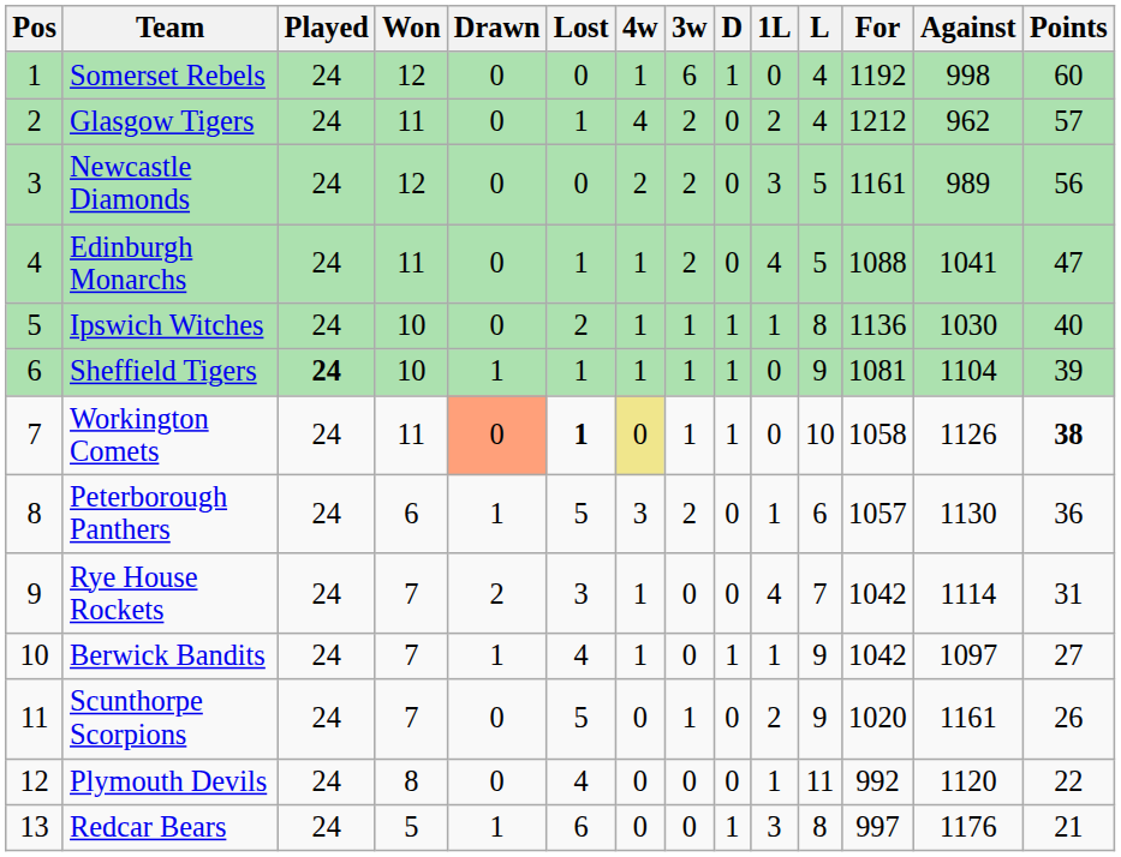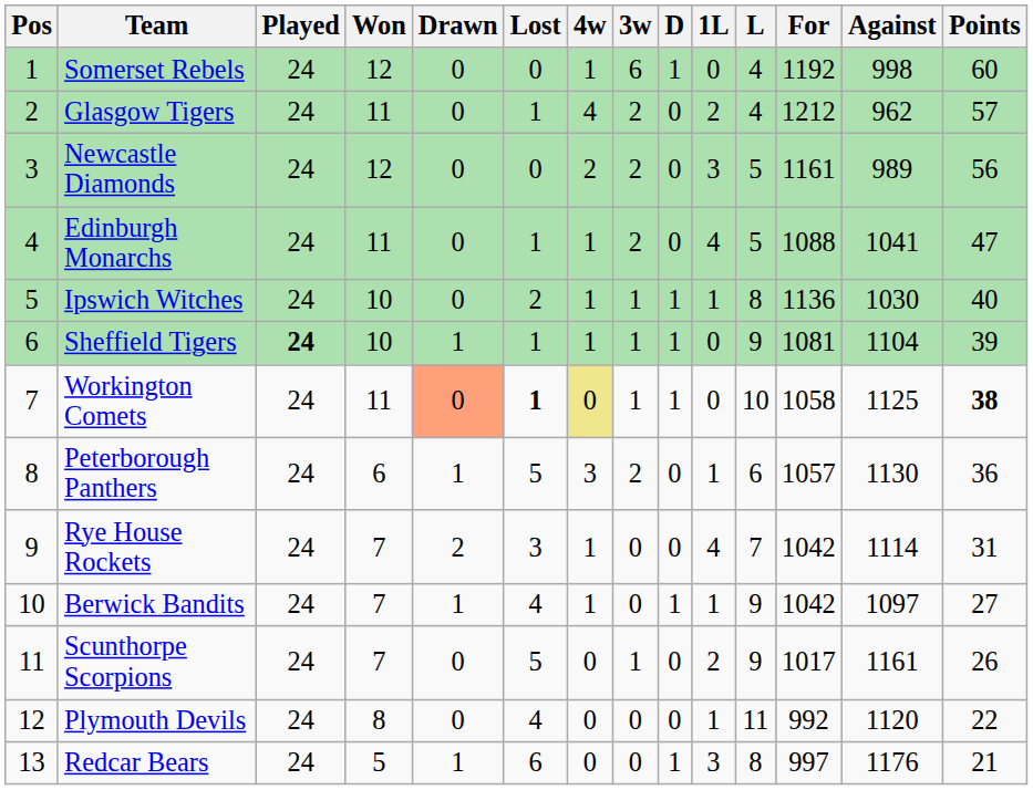Workington Comets | Against: 1126 -> 1125
Scunthorpe Scorpions | For: 1020 -> 1017
